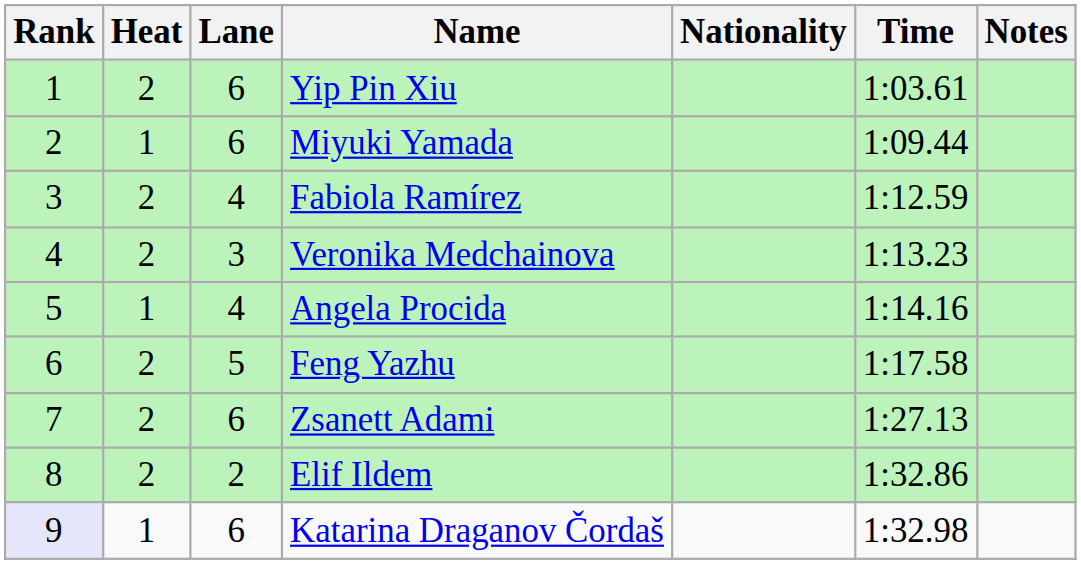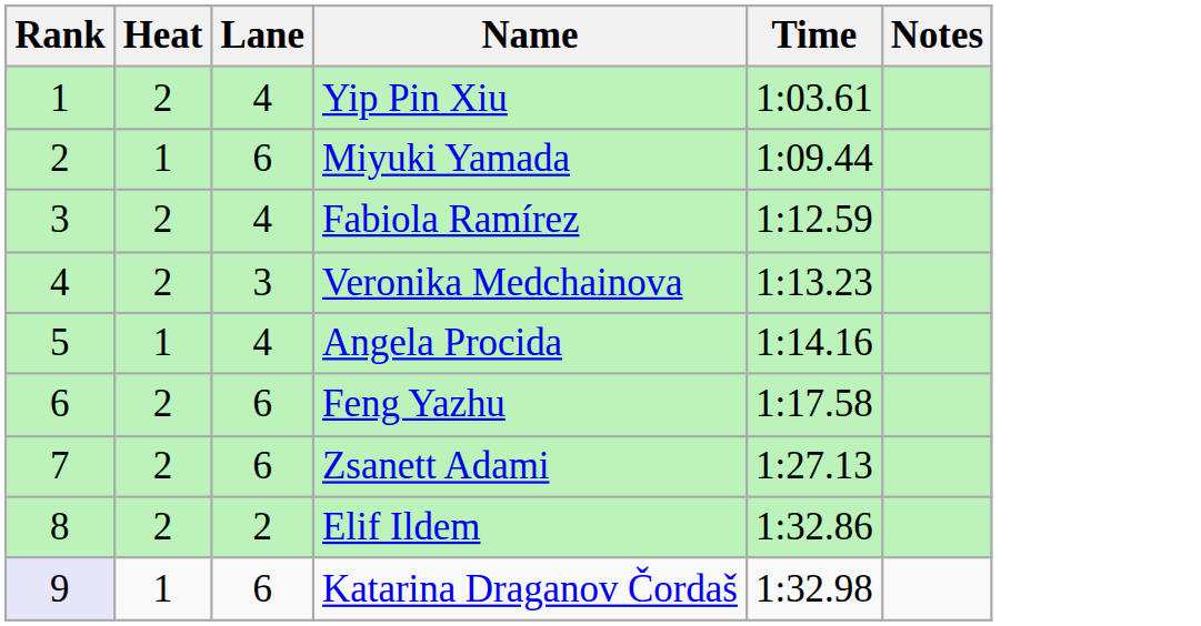- column: Nationality
Yip Pin Xiu | Lane: 6 -> 4
Feng Yazhu | Lane: 5 -> 6
